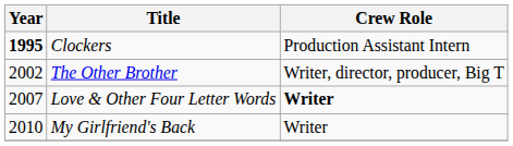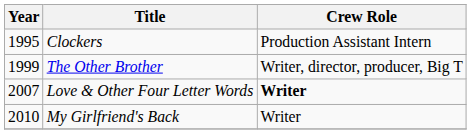Clockers | Year: bold -> normal
The Other Brother | Year: 2002 -> 1999
